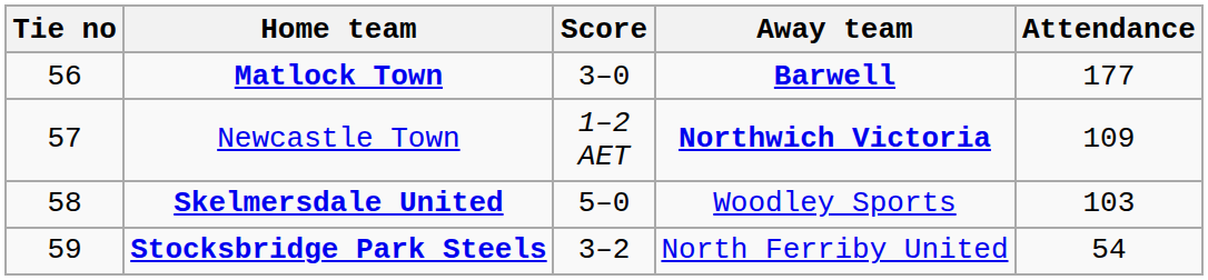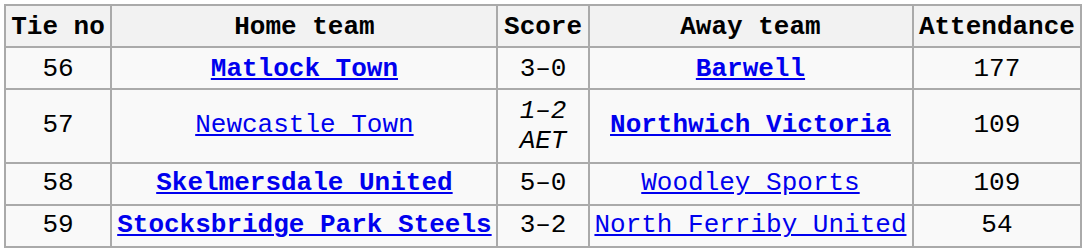Skelmersdale United | Attendance: 103 -> 109
